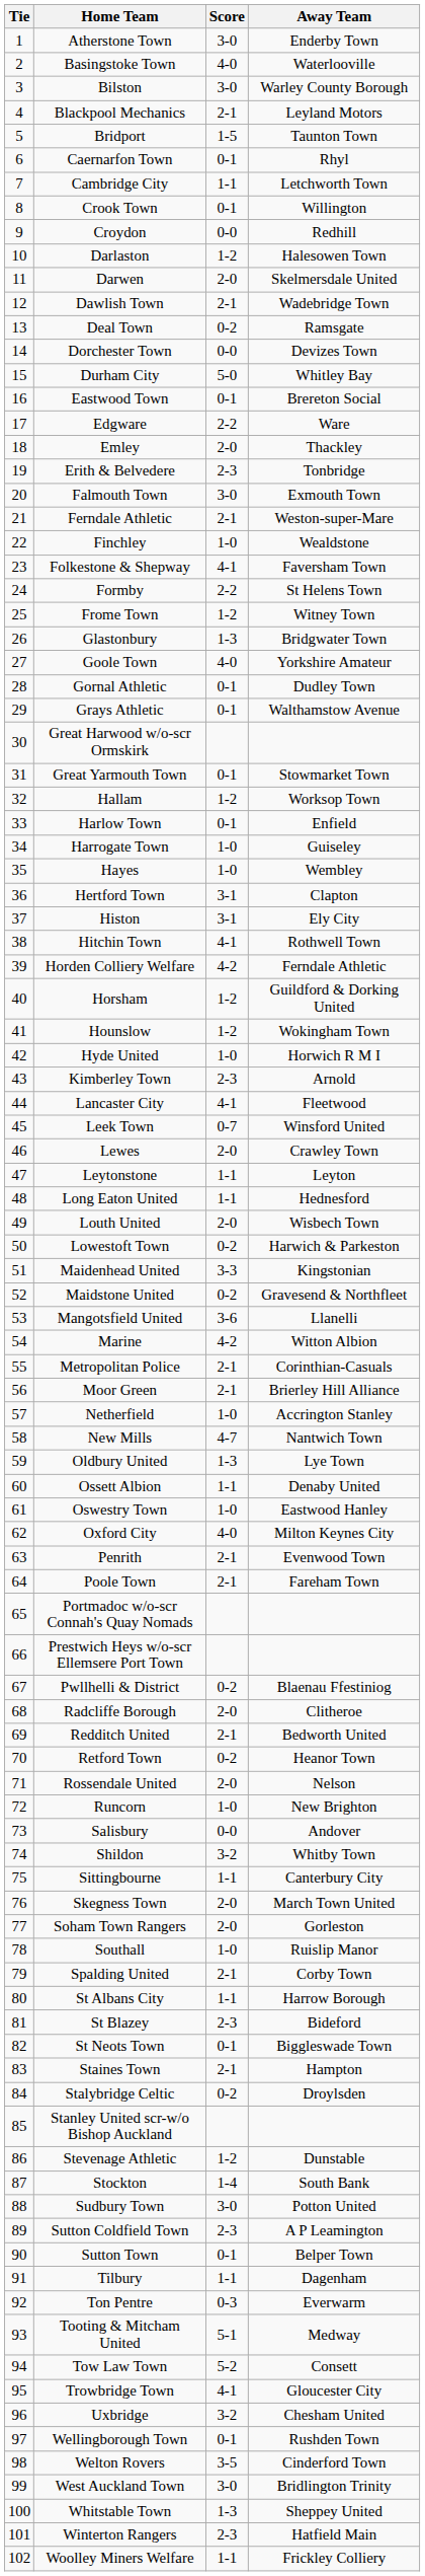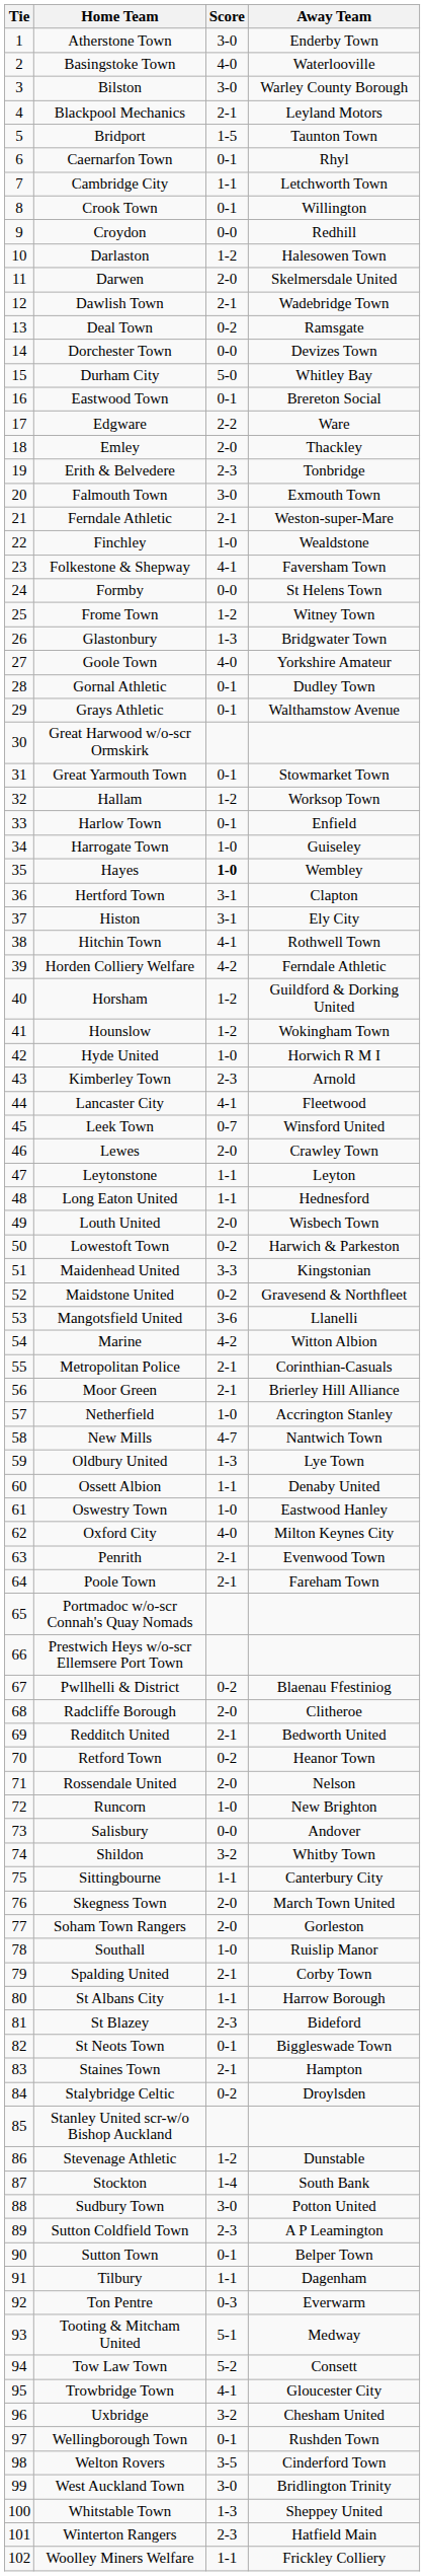Formby | Score: 2-2 -> 0-0
Hayes | Score: normal -> bold
